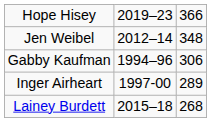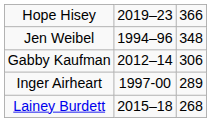Jen Weibel | column 2: 2012–14 -> 1994–96
Gabby Kaufman | column 2: 1994–96 -> 2012–14
